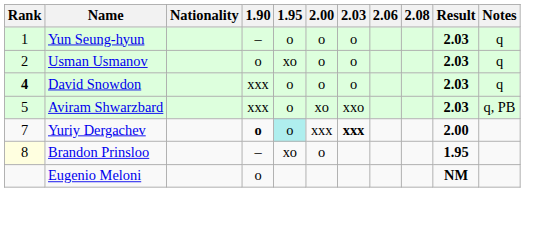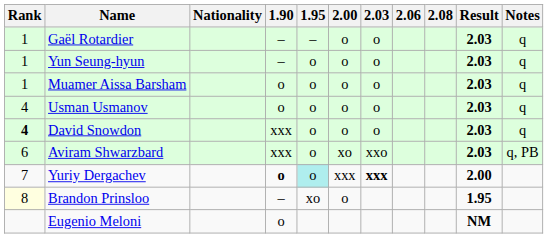+ row: 1 | Gaël Rotardier | – | – | o | o | 2.03 | q
+ row: 1 | Muamer Aissa Barsham | o | o | o | o | 2.03 | q
Usman Usmanov | Rank: 2 -> 4
Usman Usmanov | 1.95: xo -> o
Aviram Shwarzbard | Rank: 5 -> 6
